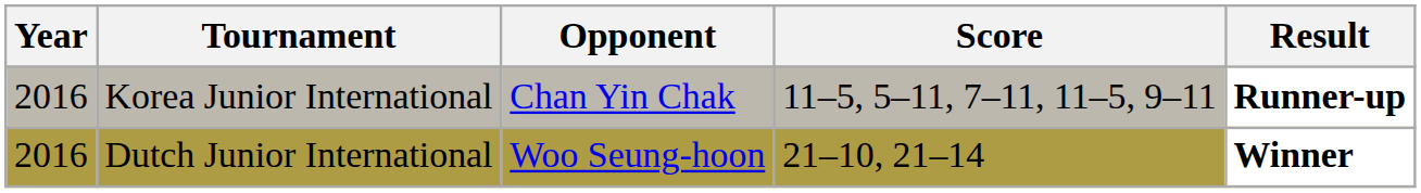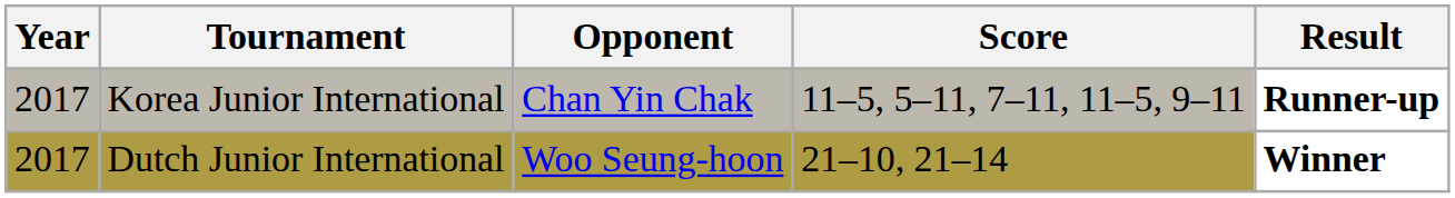Korea Junior International | Year: 2016 -> 2017
Dutch Junior International | Year: 2016 -> 2017
